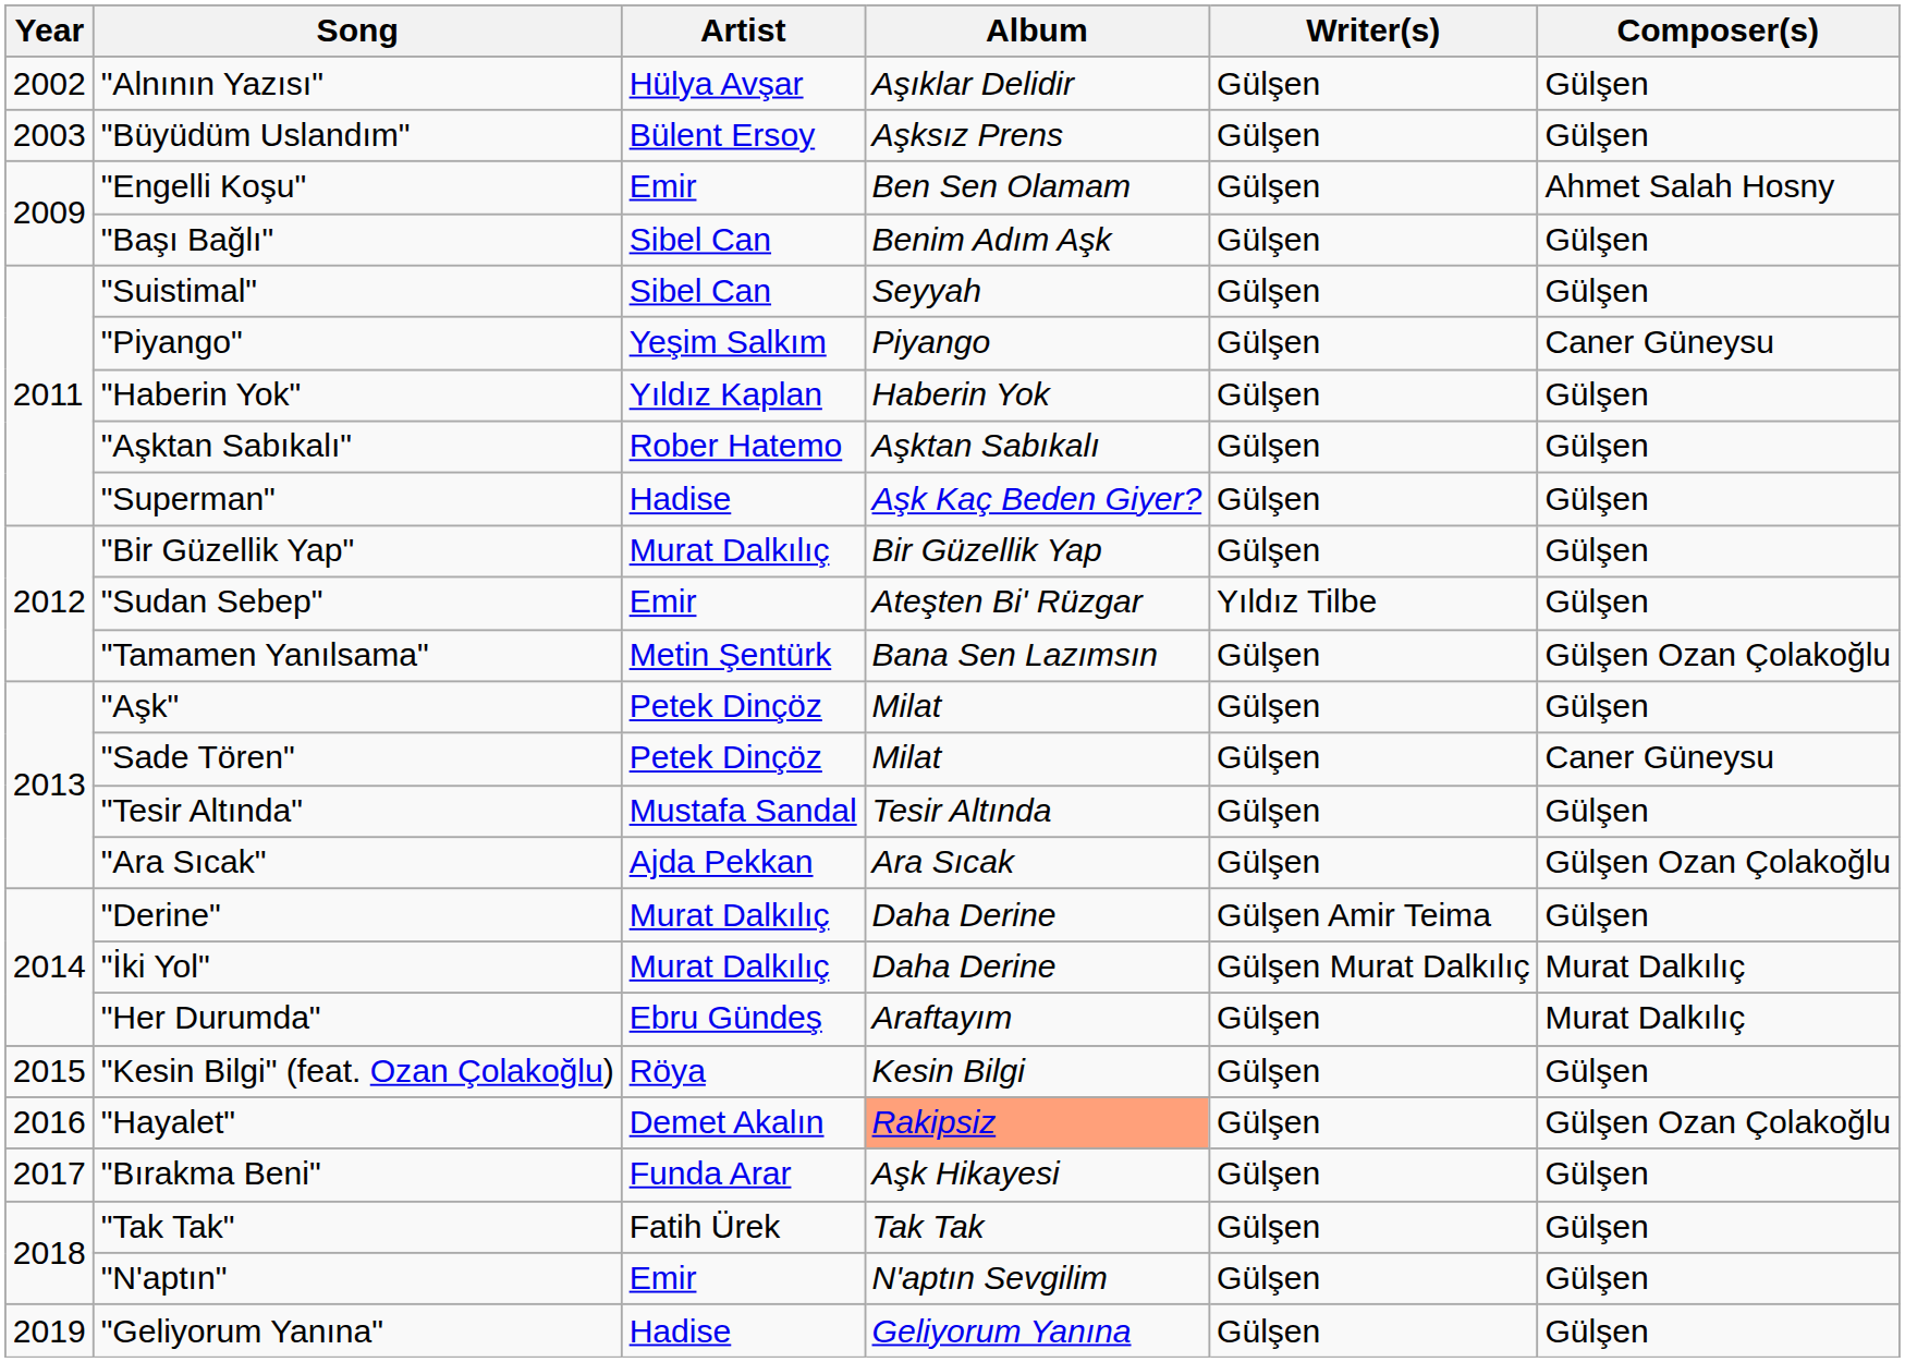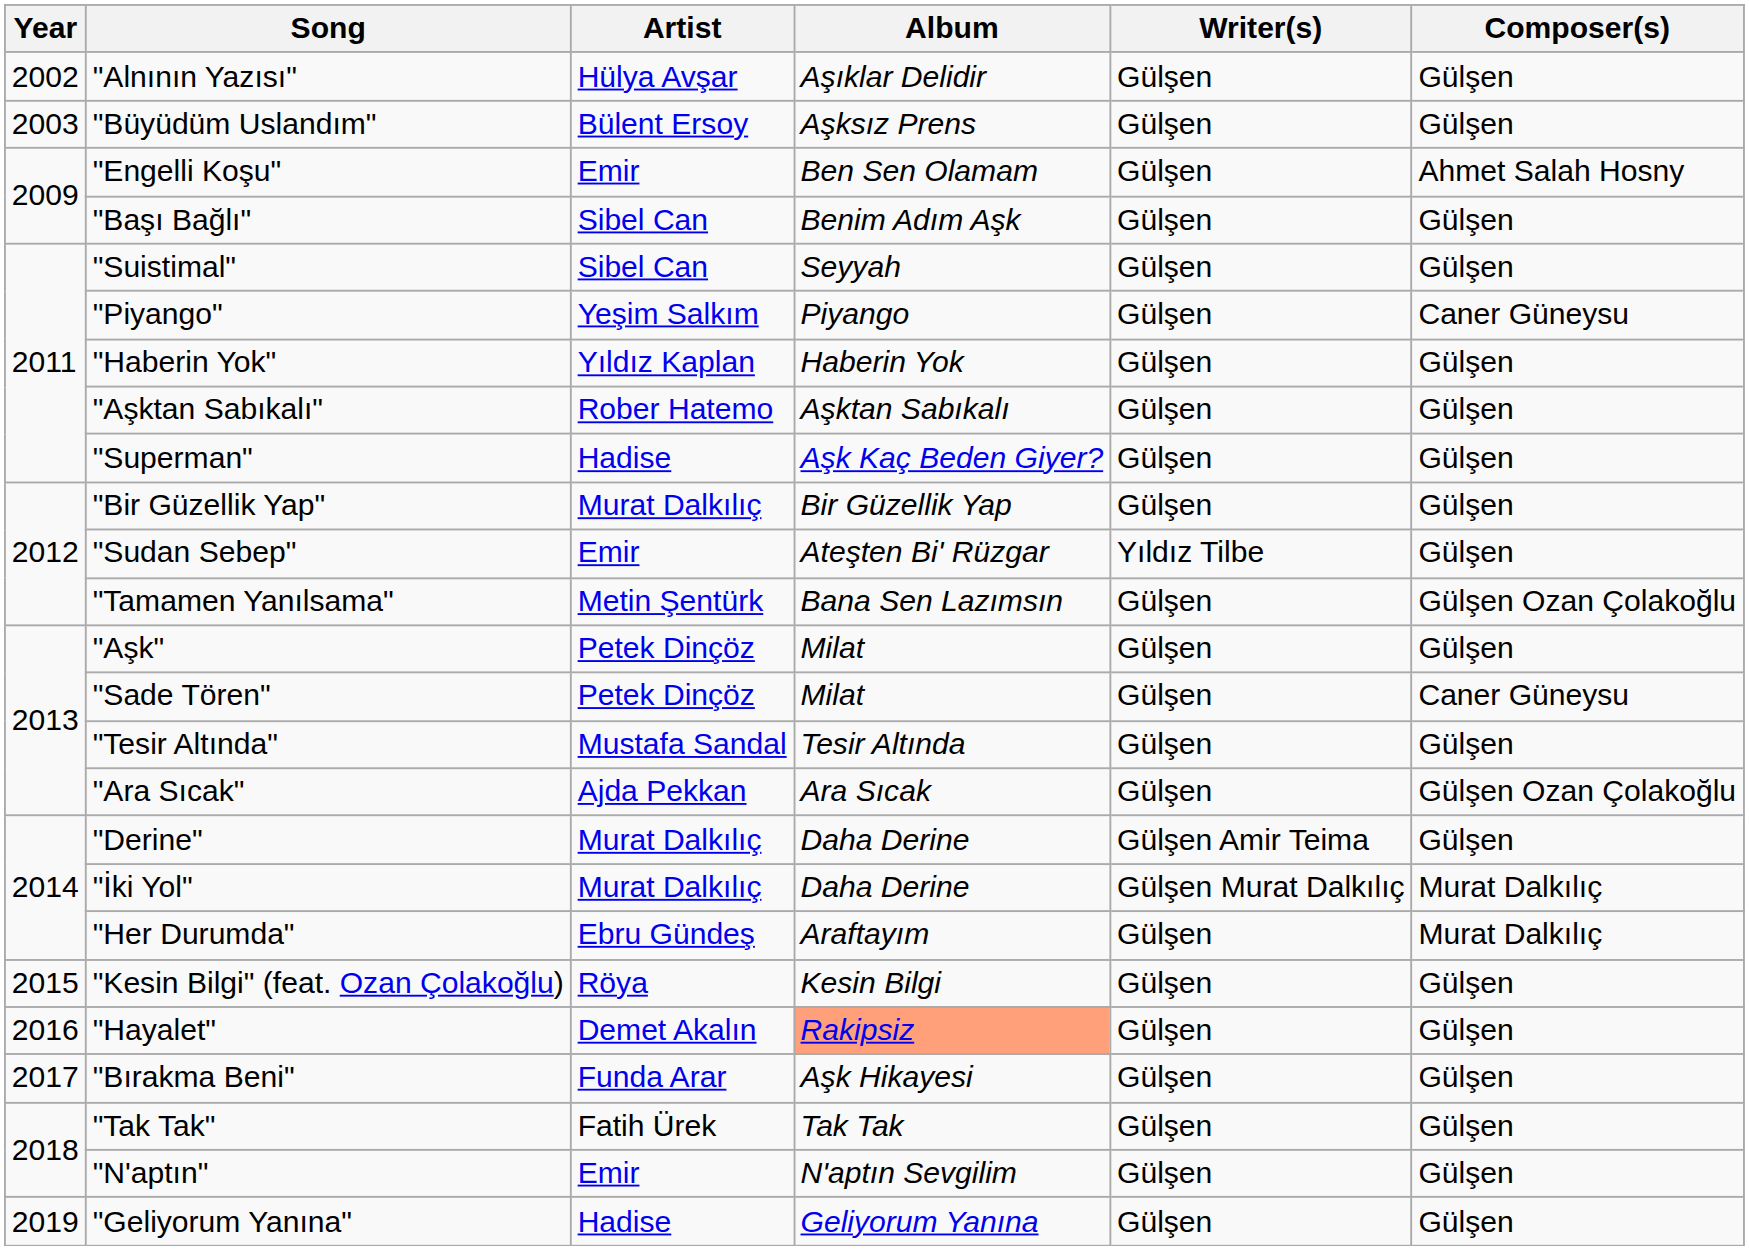"Hayalet" | Composer(s): Gülşen Ozan Çolakoğlu -> Gülşen
